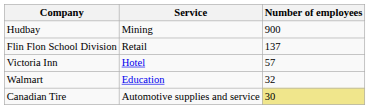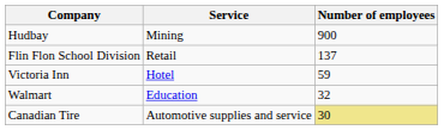Victoria Inn | Number of employees: 57 -> 59
